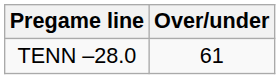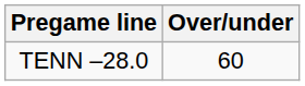TENN –28.0 | Over/under: 61 -> 60
